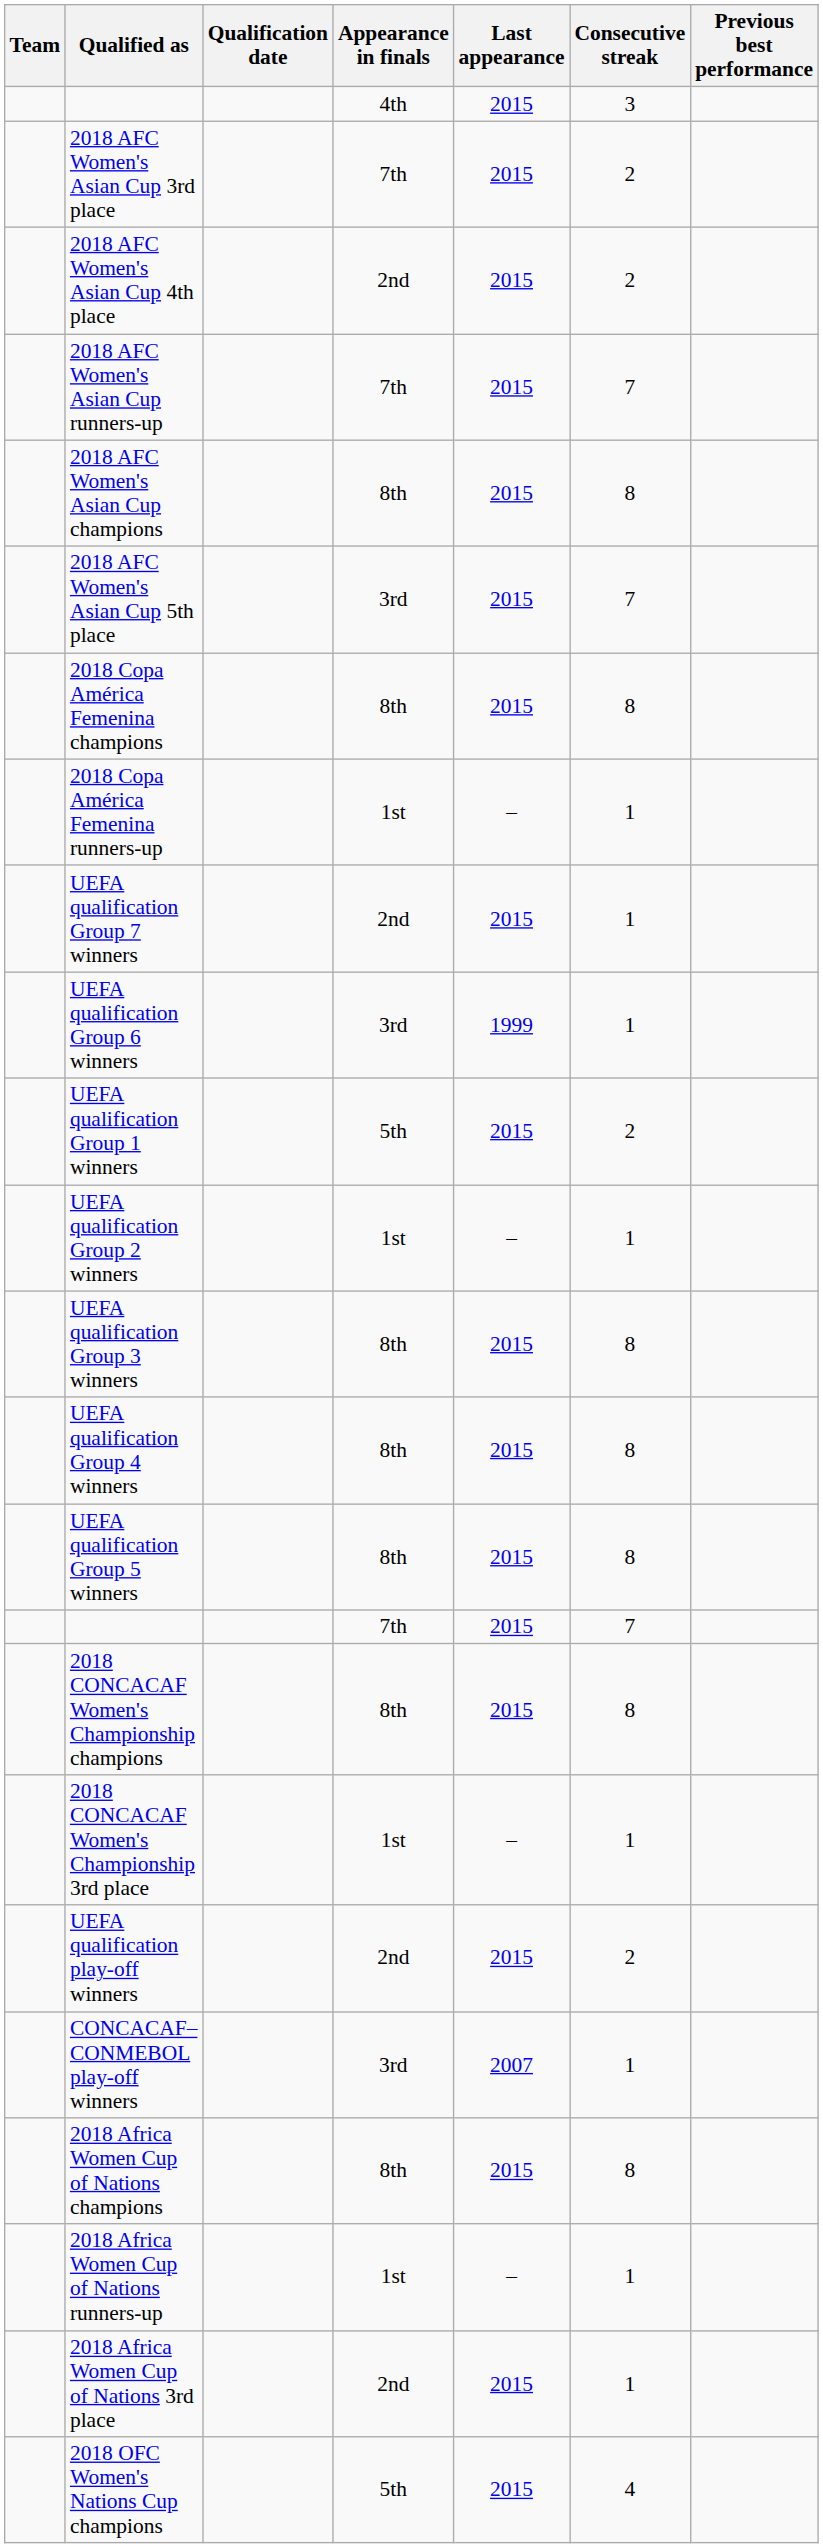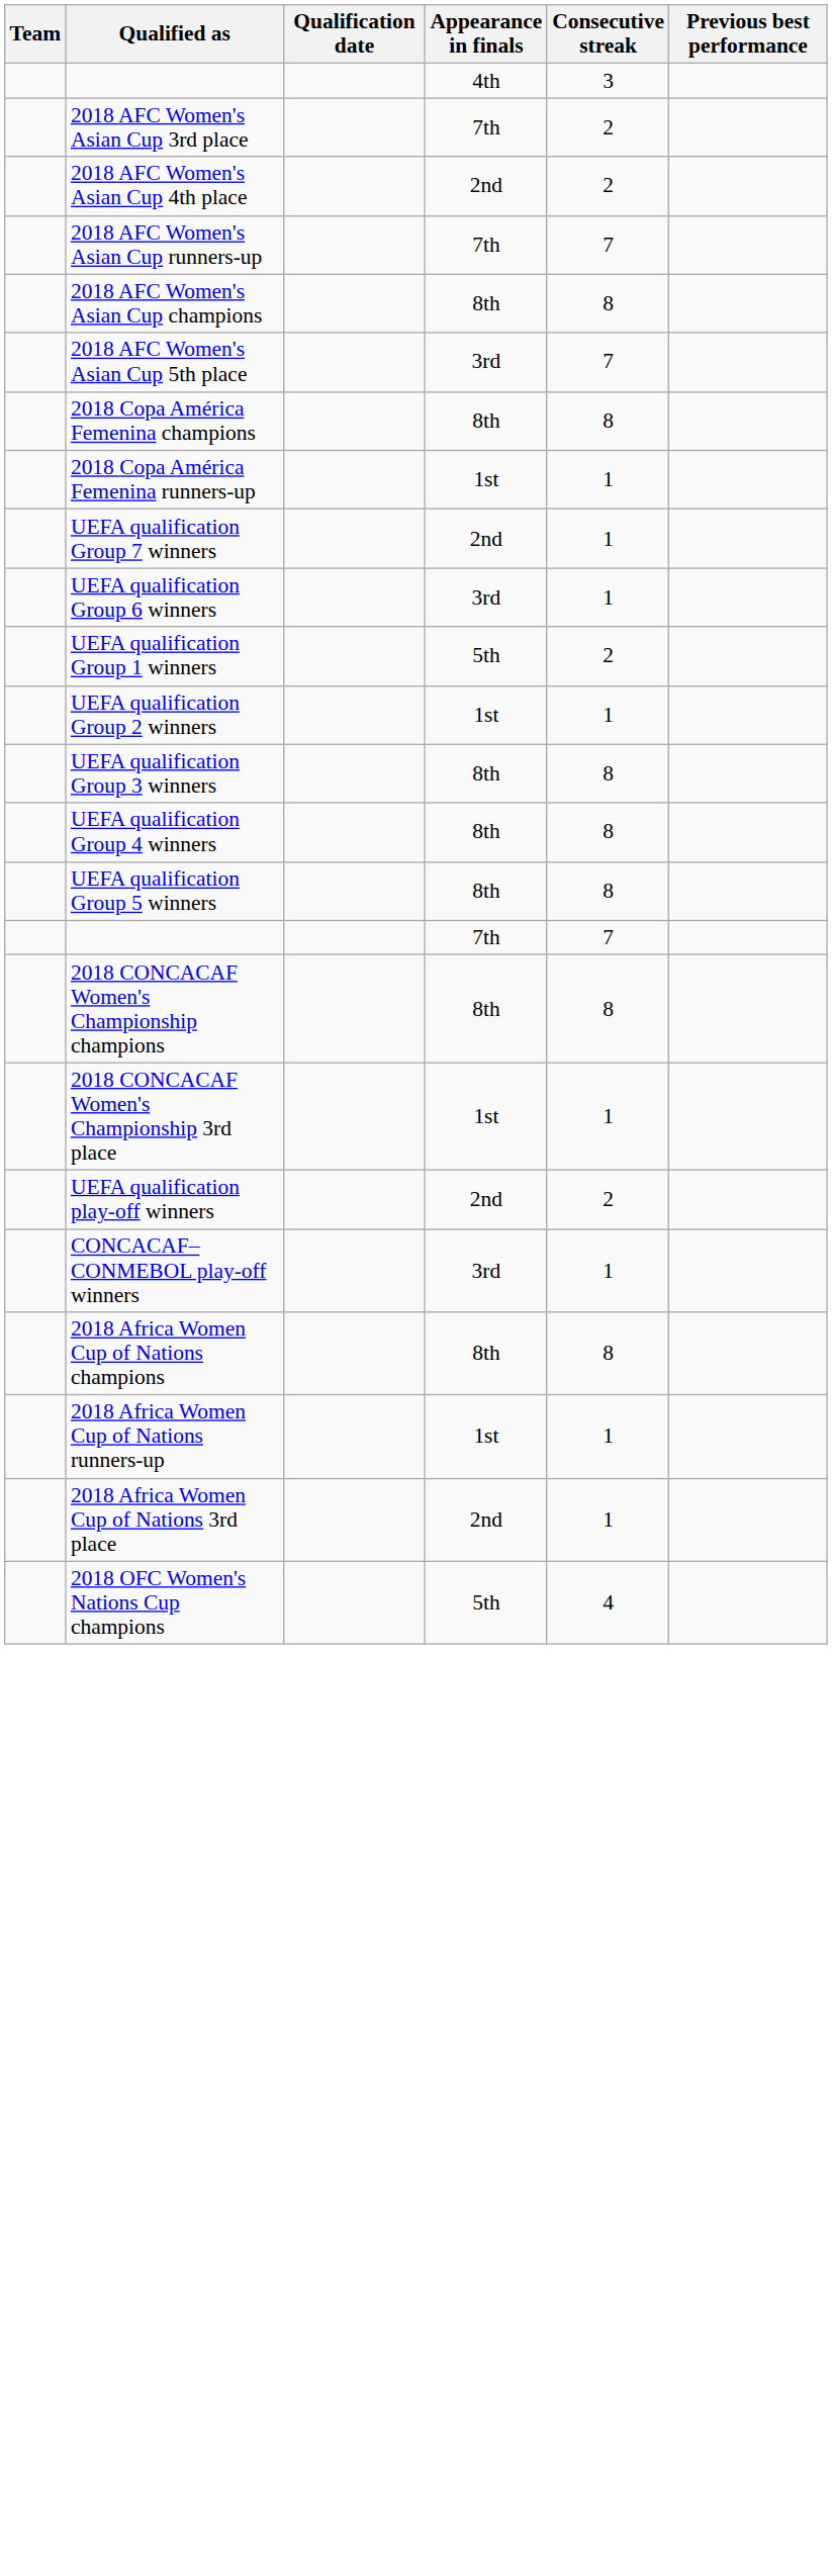- column: Last appearance | 2015 | 2015 | 2015 | 2015 | 2015 | 2015 | 2015 | – | 2015 | 1999 | 2015 | – | 2015 | 2015 | 2015 | 2015 | 2015 | – | 2015 | 2007 | 2015 | – | 2015 | 2015
